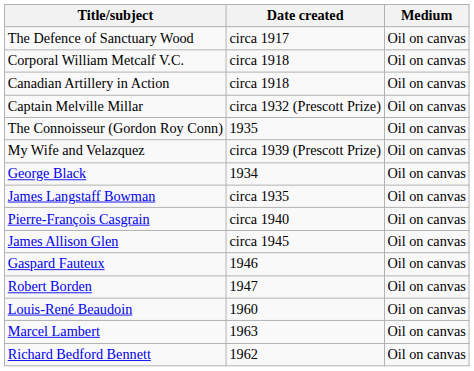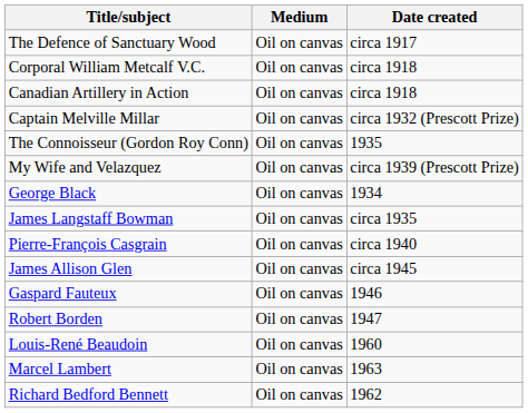columns swapped: Date created <-> Medium
